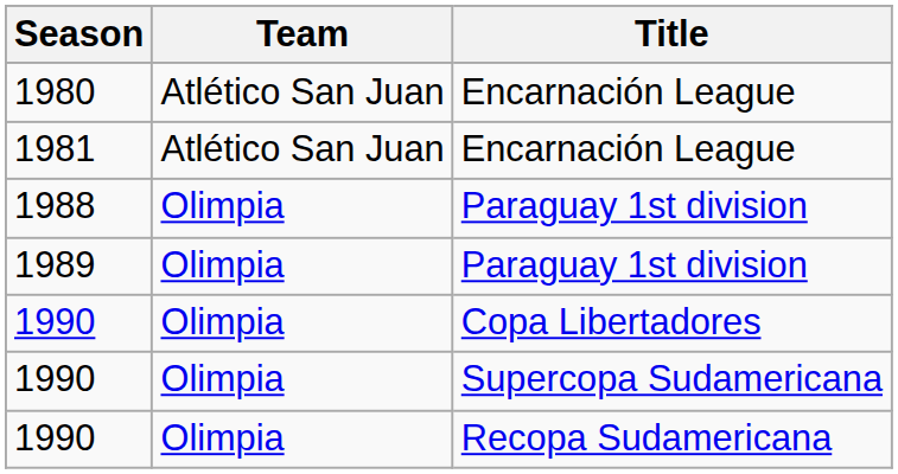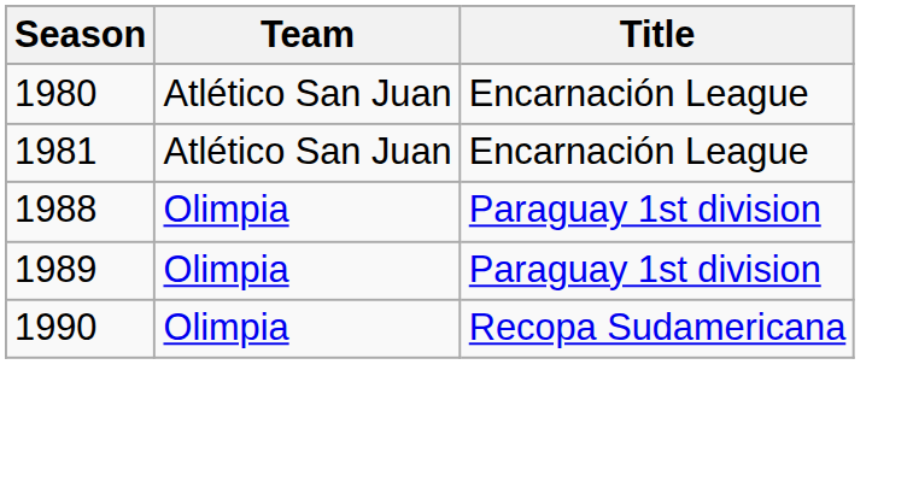- row: 1990 | Olimpia | Copa Libertadores
- row: 1990 | Olimpia | Supercopa Sudamericana
